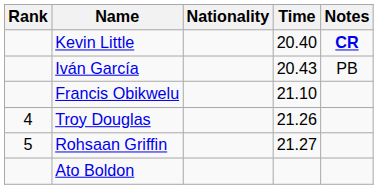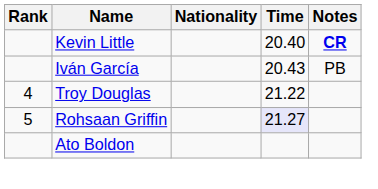- row: Francis Obikwelu | 21.10
Troy Douglas | Time: 21.26 -> 21.22
Rohsaan Griffin | Time: no background -> lavender background
